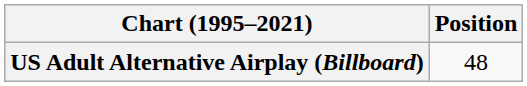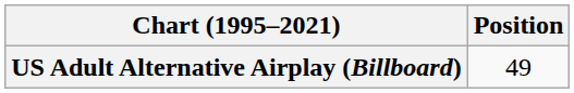US Adult Alternative Airplay (Billboard) | Position: 48 -> 49
